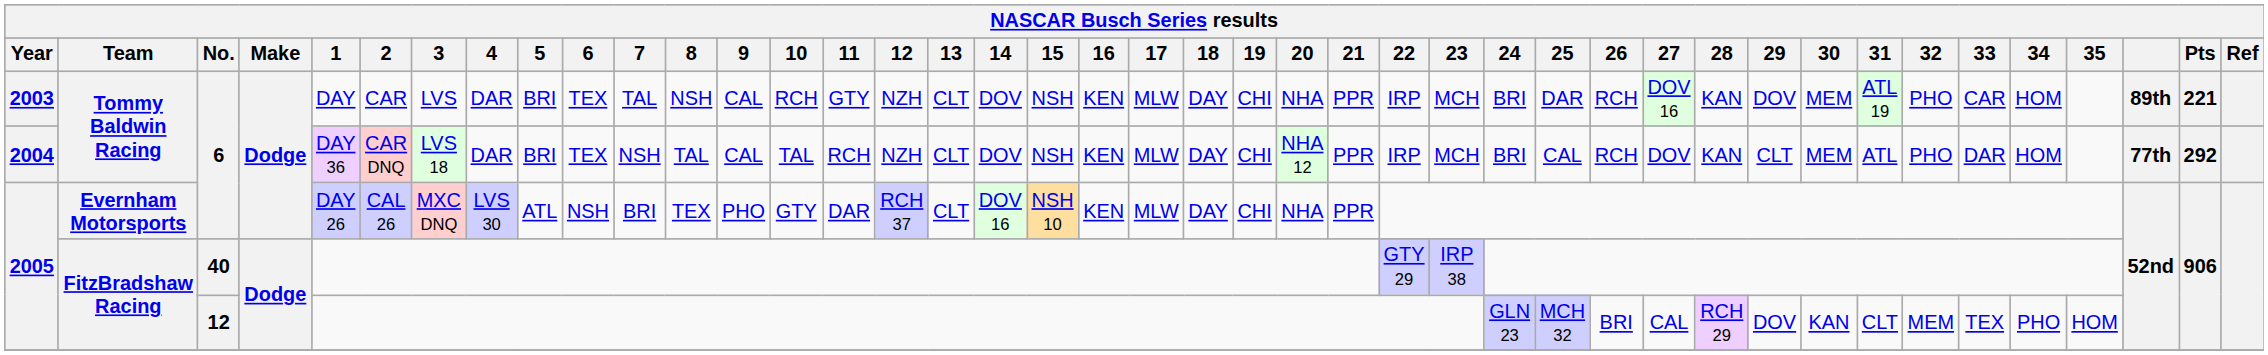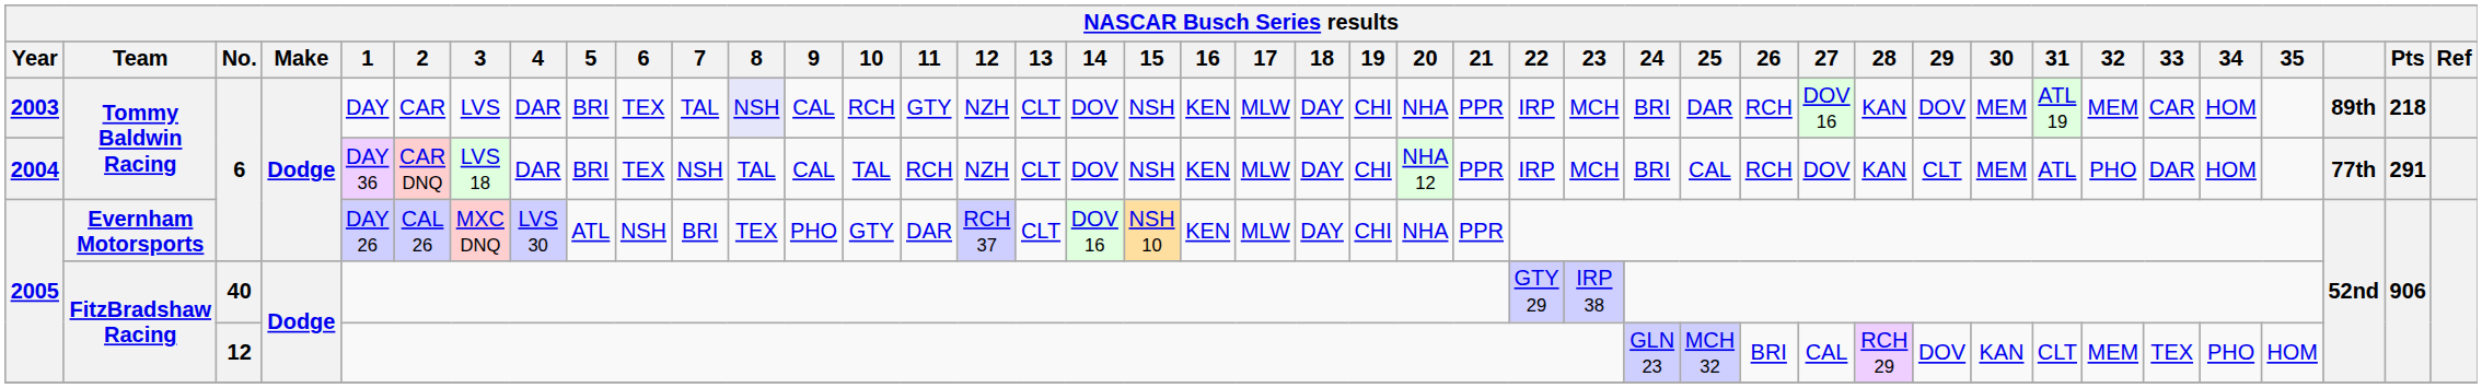2003 | 8: no background -> lavender background
2003 | 32: PHO -> MEM
2003 | Pts: 221 -> 218
2004 | Pts: 292 -> 291
